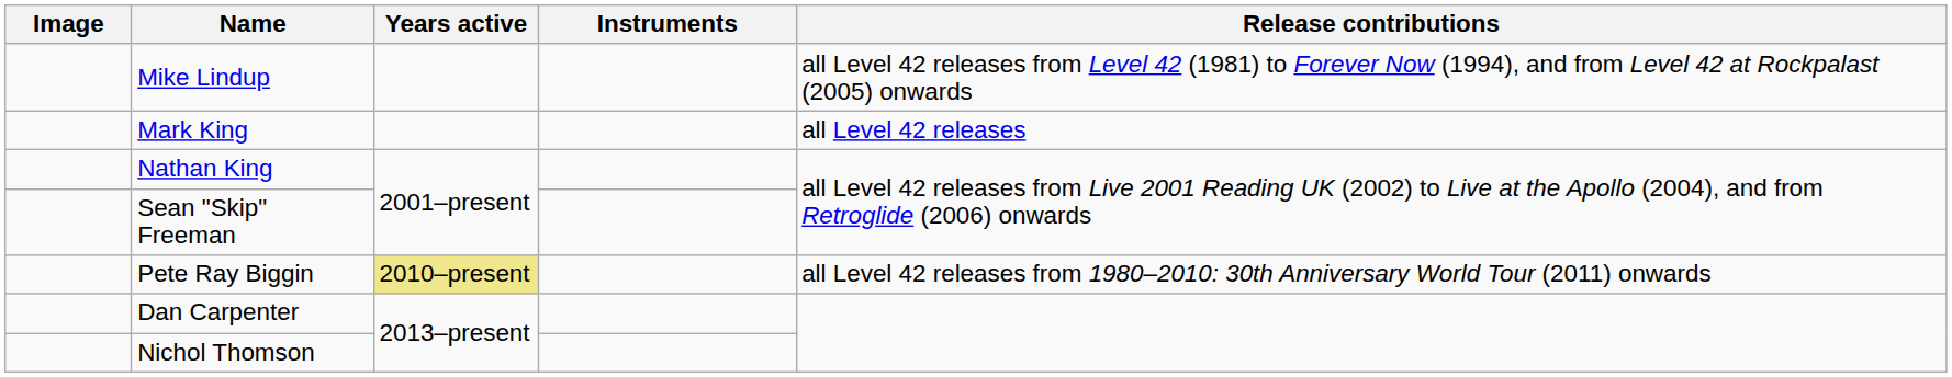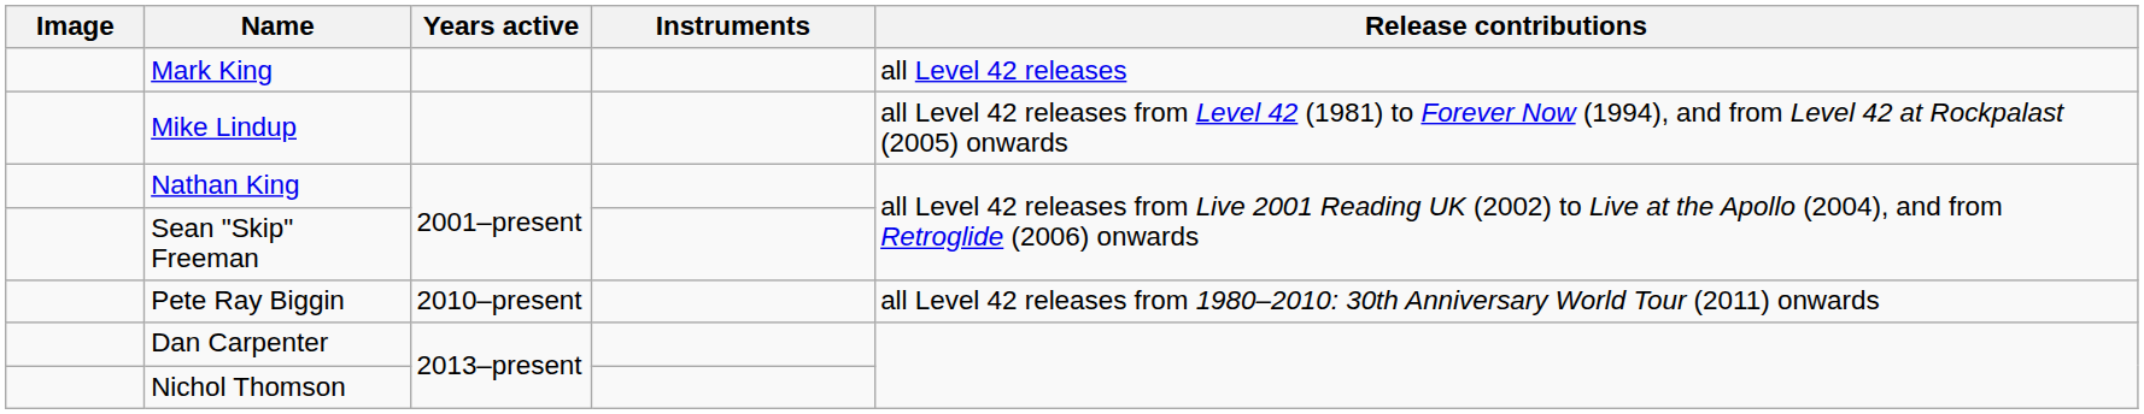rows swapped: Mark King <-> Mike Lindup
Pete Ray Biggin | Years active: khaki background -> no background
